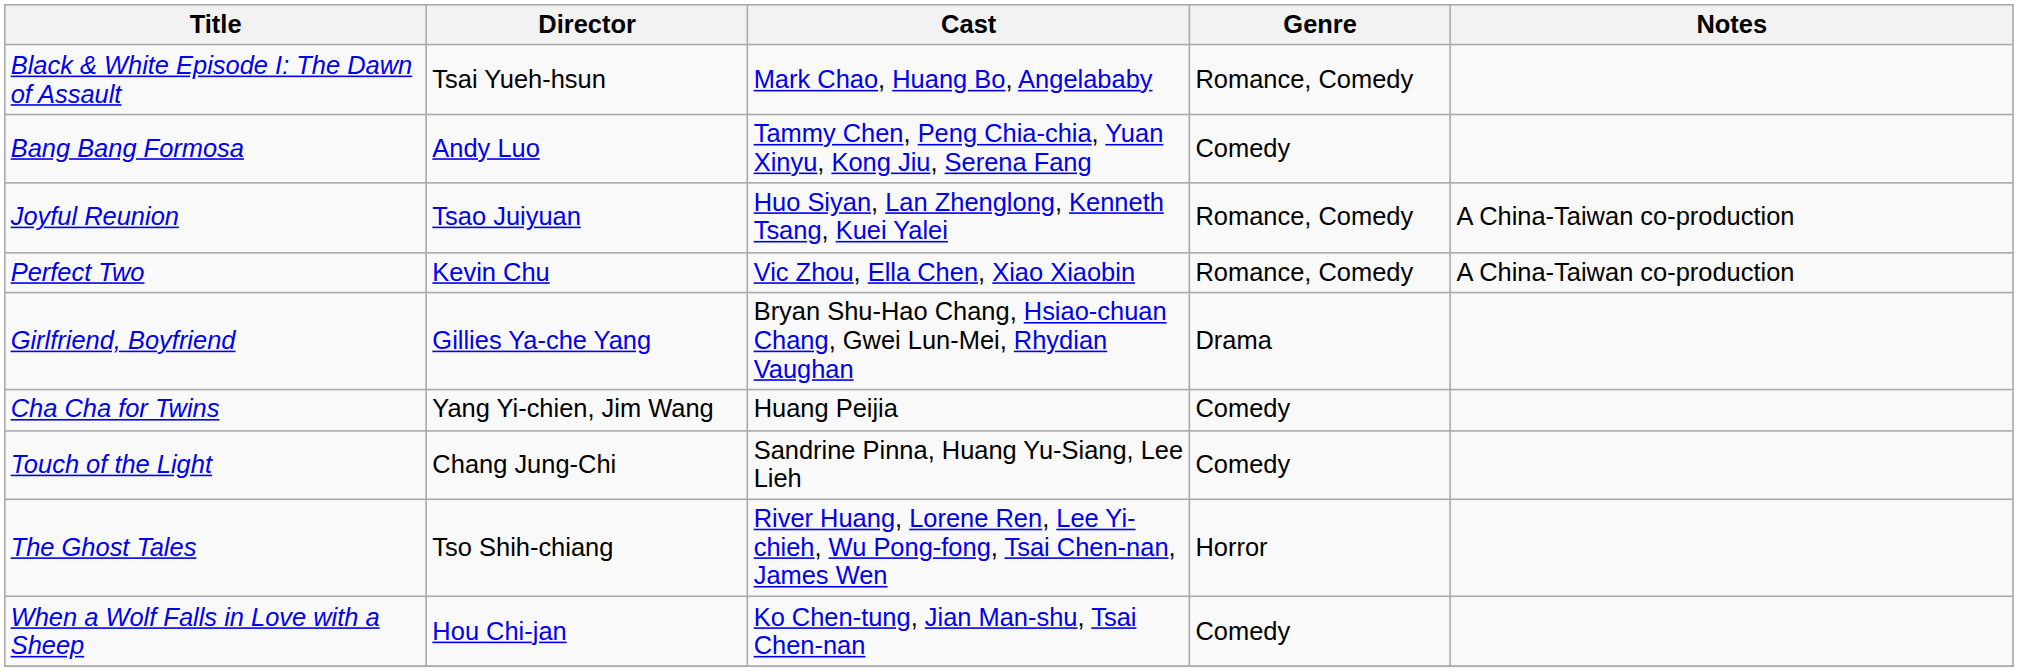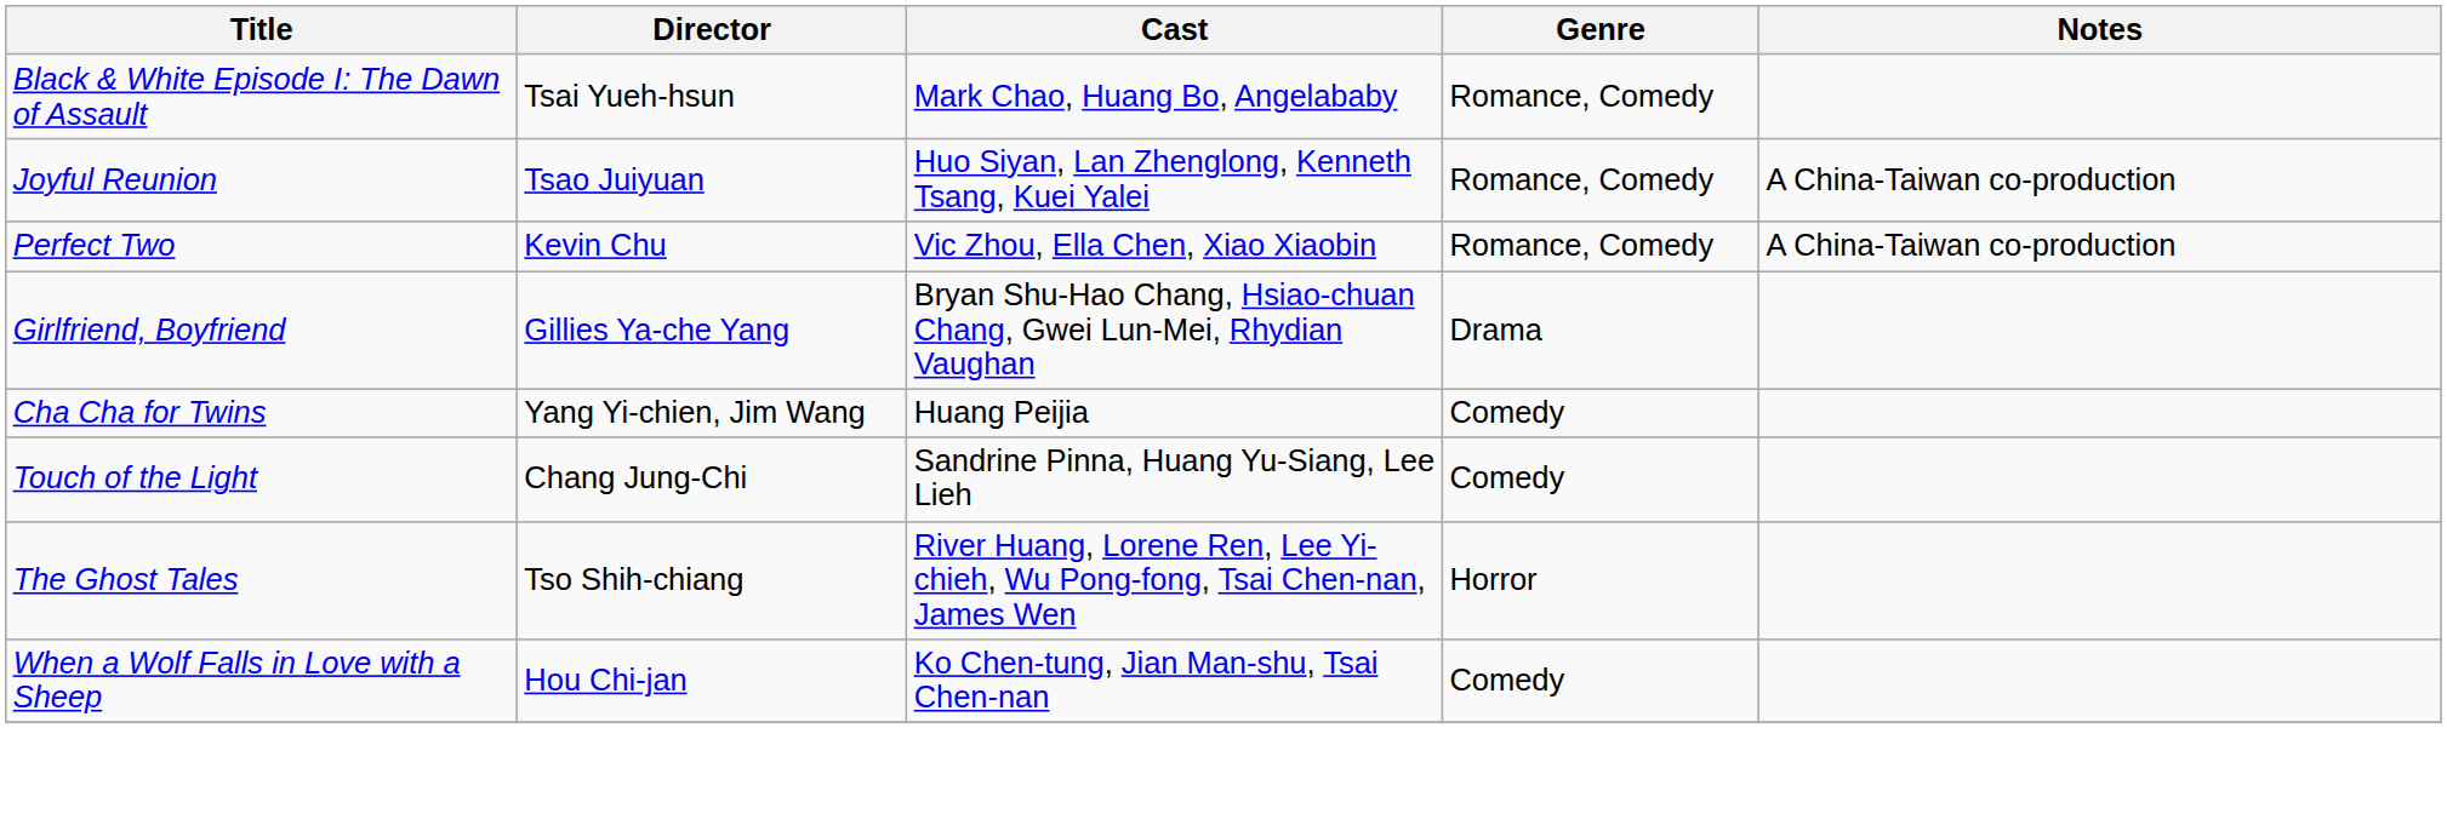- row: Bang Bang Formosa | Andy Luo | Tammy Chen, Peng Chia-chia, Yuan Xinyu, Kong Jiu, Serena Fang | Comedy
